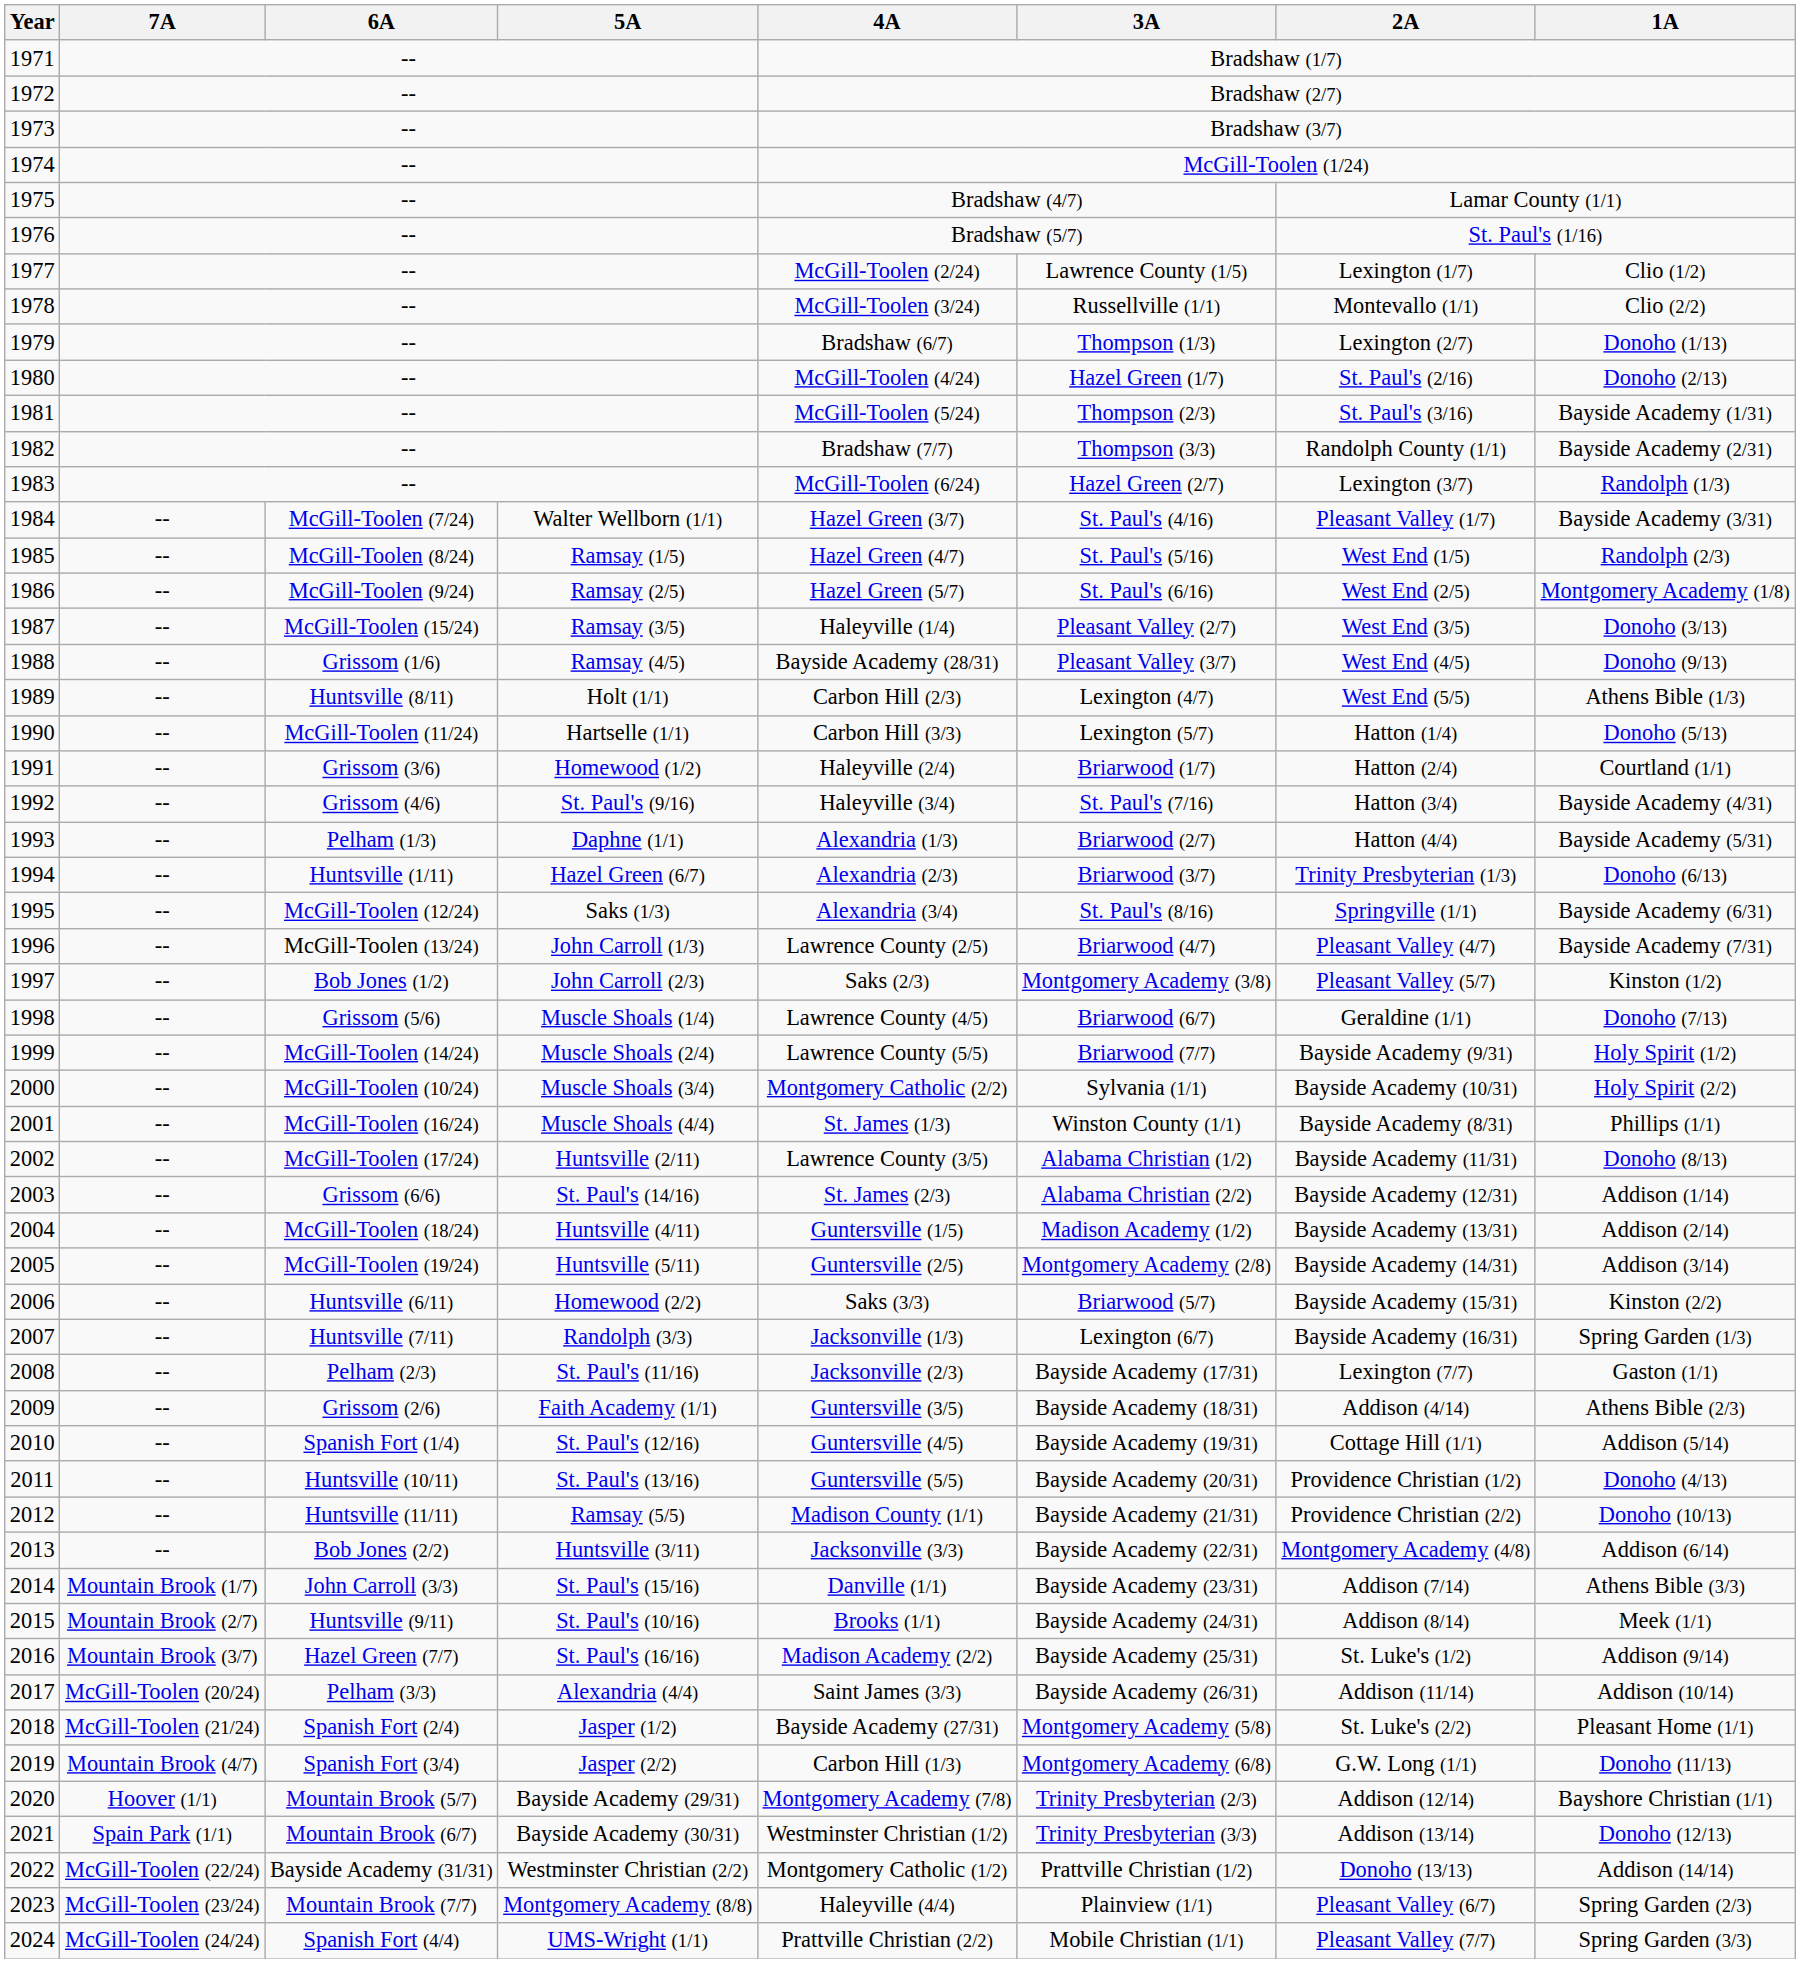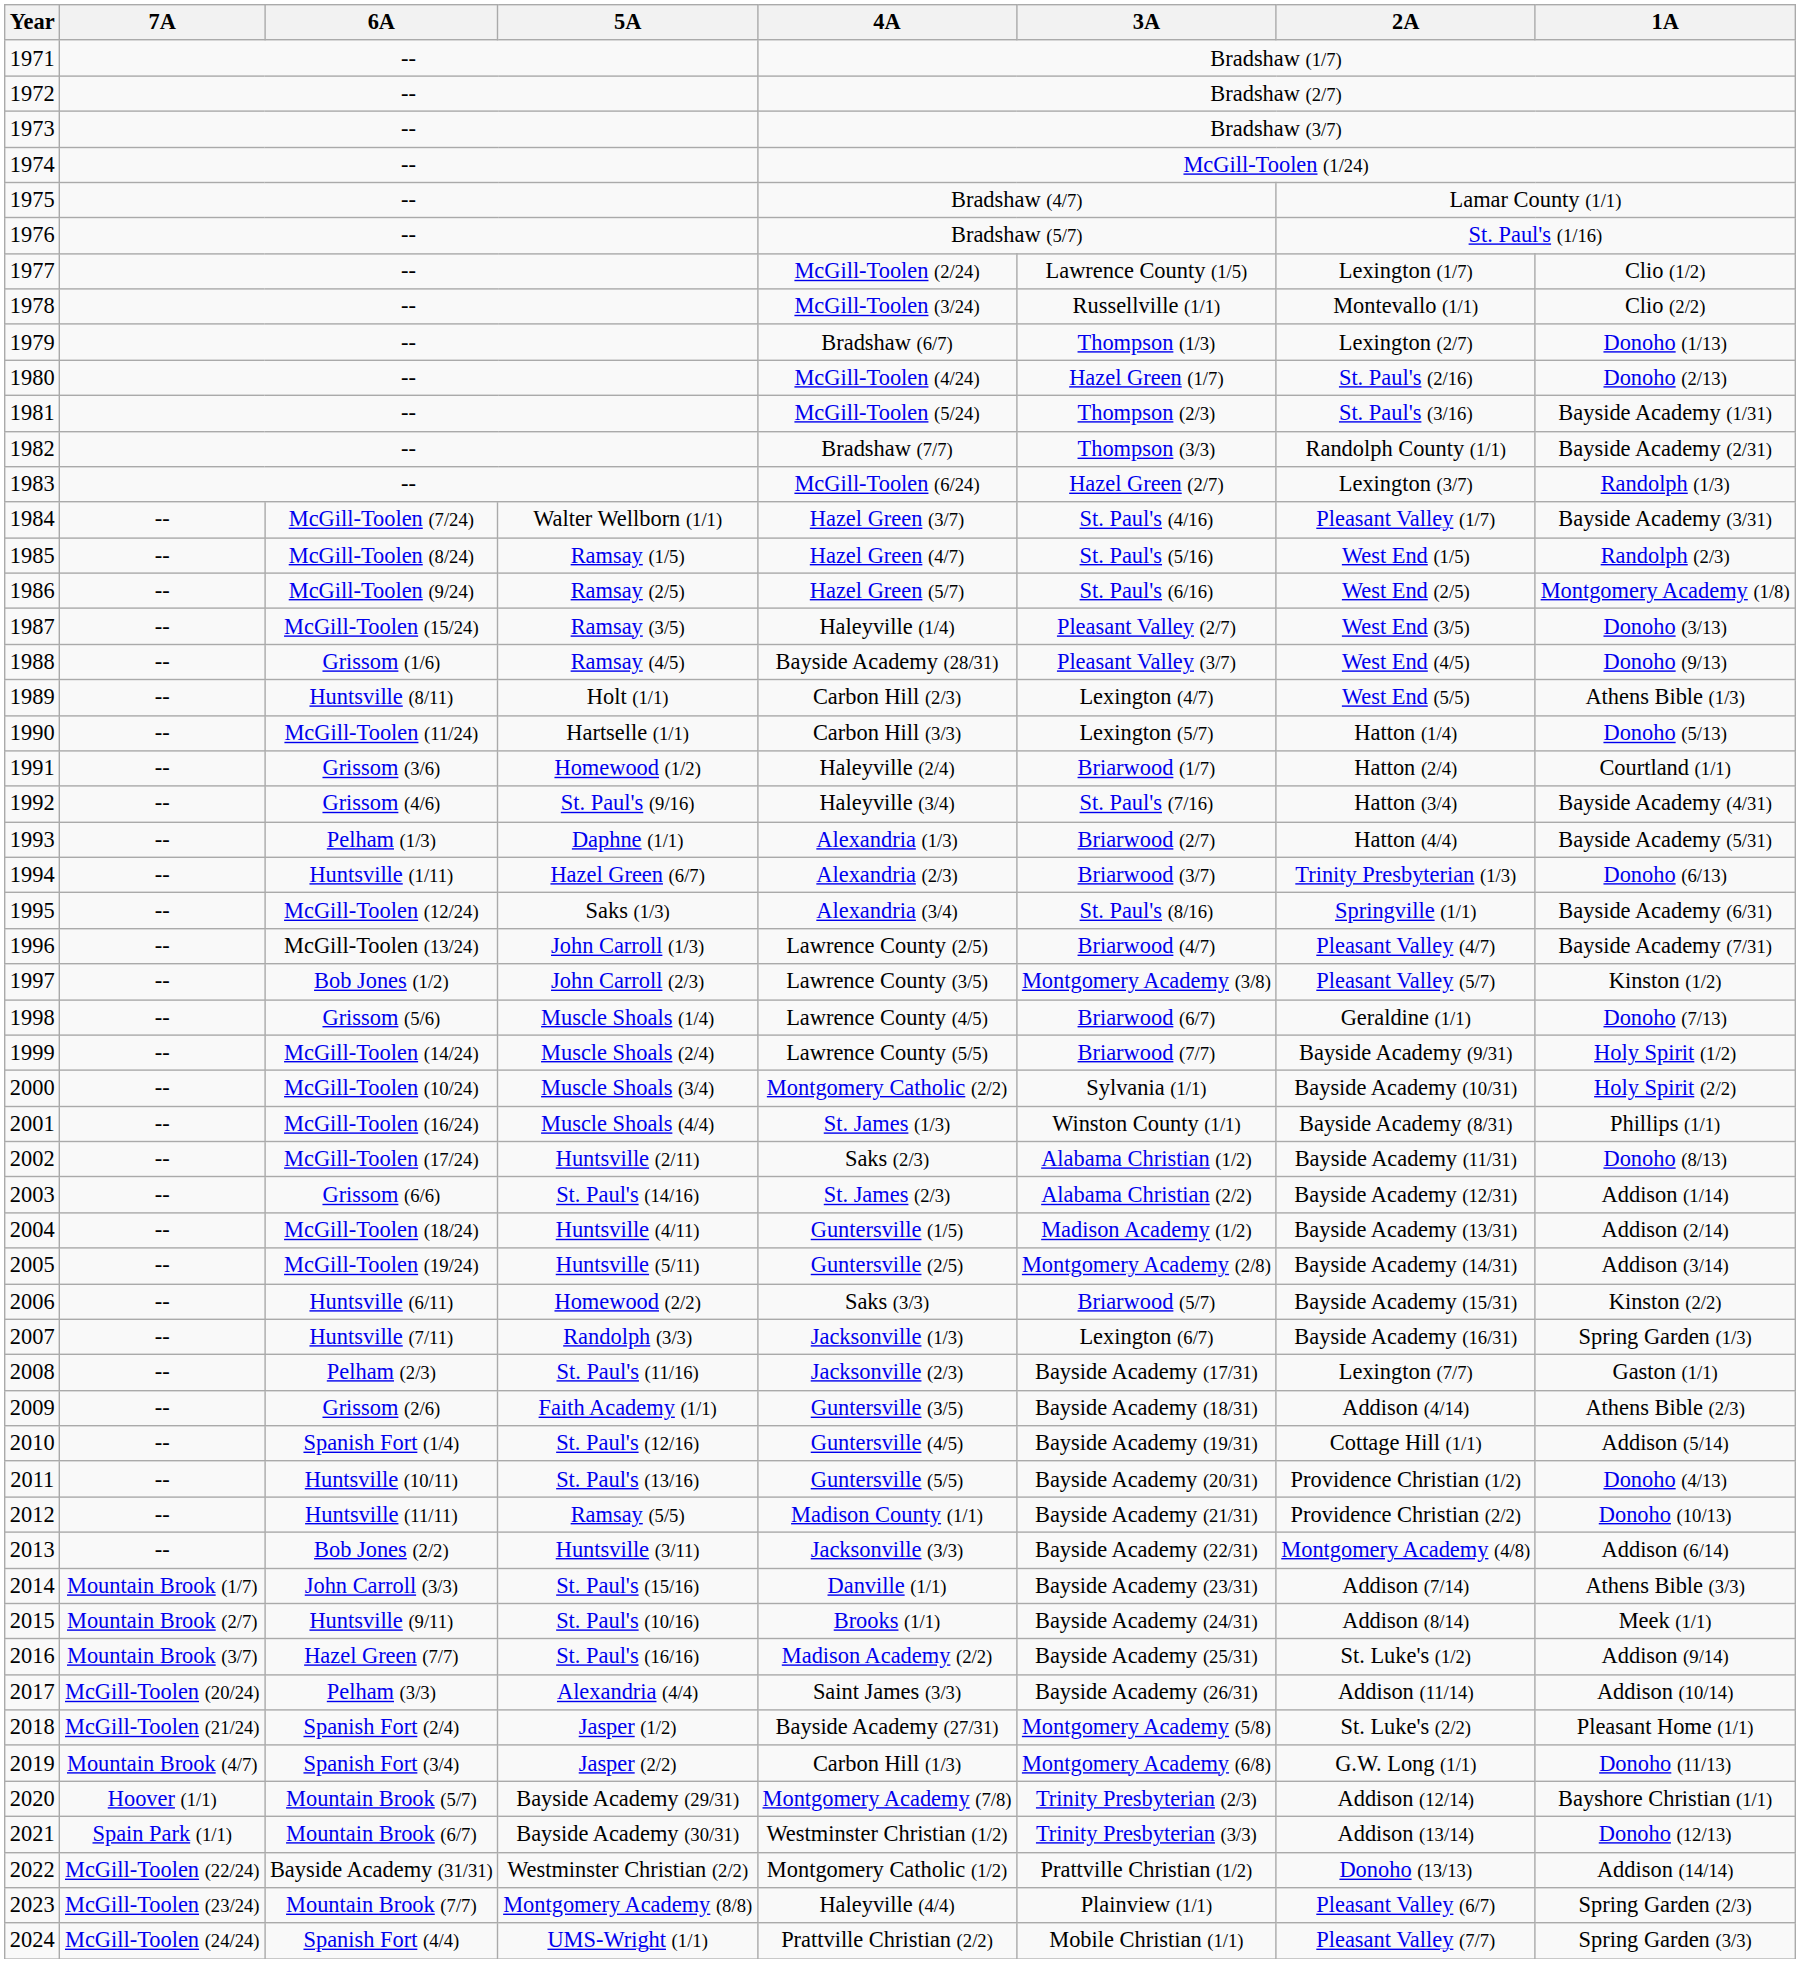1997 | 4A: Saks (2/3) -> Lawrence County (3/5)
2002 | 4A: Lawrence County (3/5) -> Saks (2/3)
